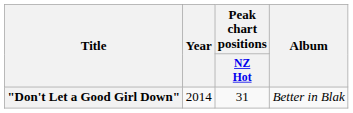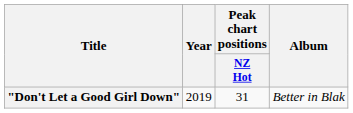"Don't Let a Good Girl Down" | Year: 2014 -> 2019
